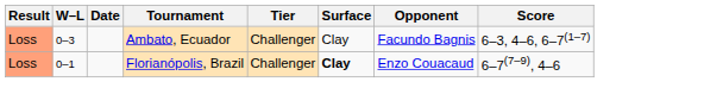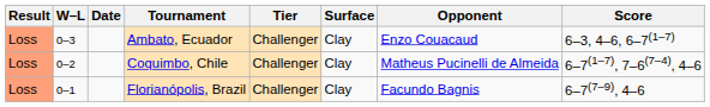Ambato, Ecuador | Opponent: Facundo Bagnis -> Enzo Couacaud
+ row: Loss | 0–2 | Coquimbo, Chile | Challenger | Clay | Matheus Pucinelli de Almeida | 6–7(1–7), 7–6(7–4), 4–6
Florianópolis, Brazil | Surface: bold -> normal
Florianópolis, Brazil | Opponent: Enzo Couacaud -> Facundo Bagnis
